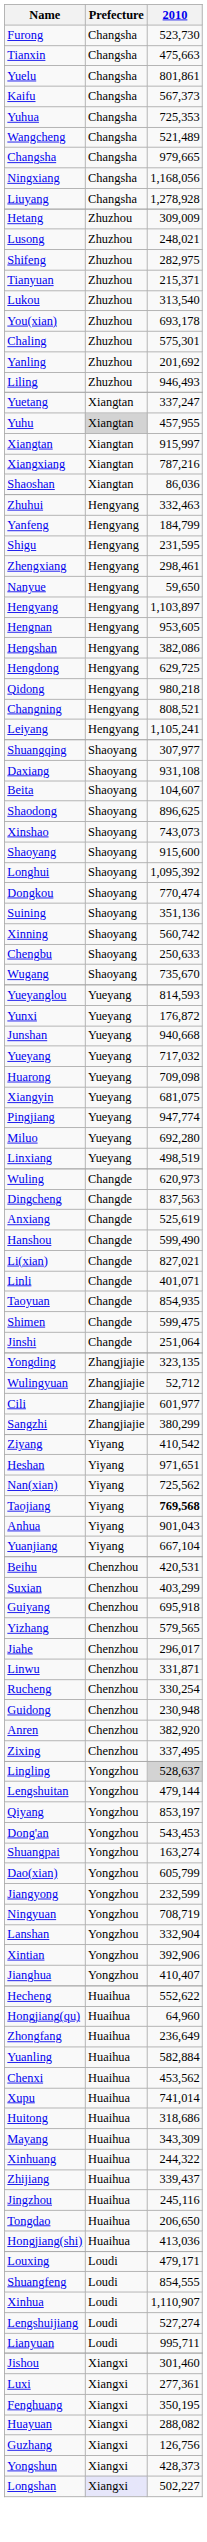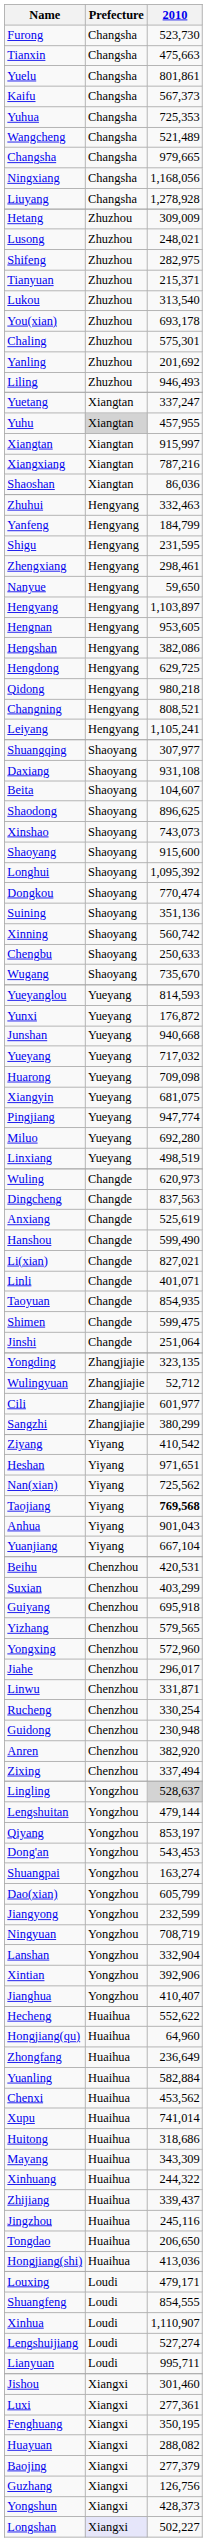+ row: Yongxing | Chenzhou | 572,960
Zixing | 2010: 337,495 -> 337,494
+ row: Baojing | Xiangxi | 277,379
